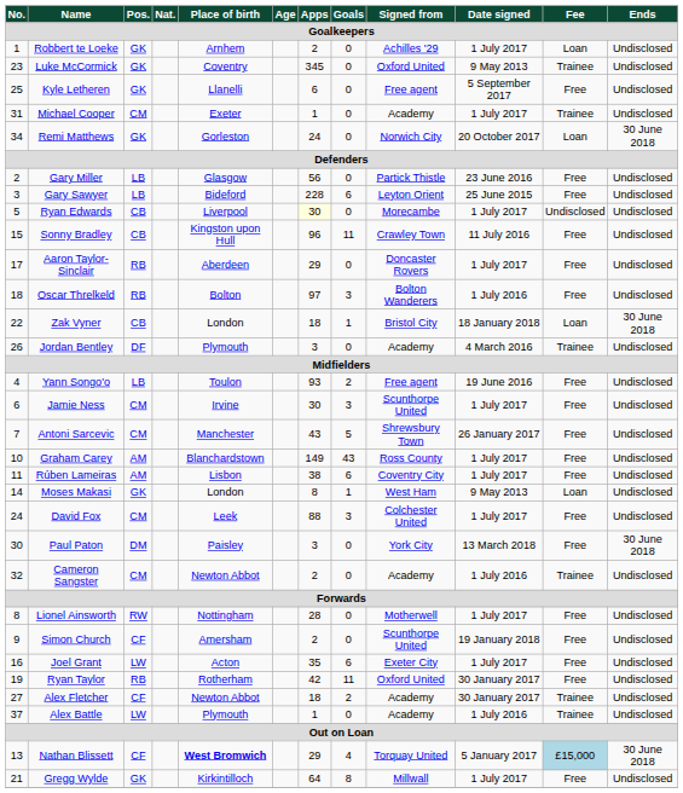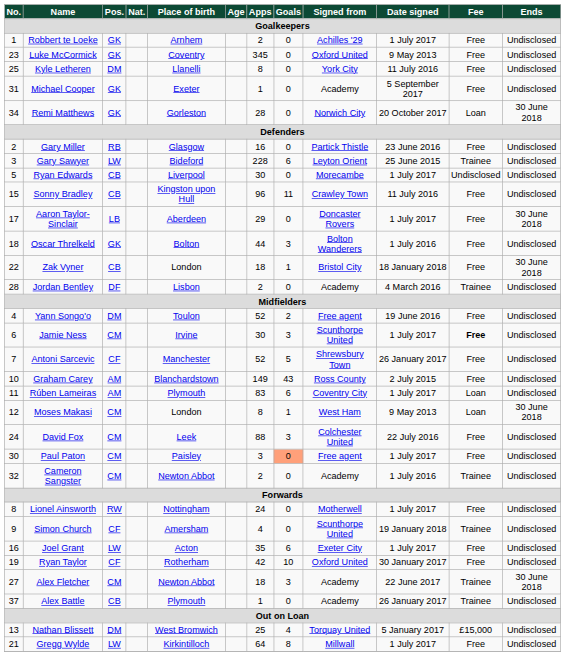Robbert te Loeke | Fee: Loan -> Free
Luke McCormick | Fee: Trainee -> Free
Kyle Letheren | Pos.: GK -> DM
Kyle Letheren | Apps: 6 -> 8
Kyle Letheren | Signed from: Free agent -> York City
Kyle Letheren | Date signed: 5 September 2017 -> 11 July 2016
Michael Cooper | Pos.: CM -> GK
Michael Cooper | Date signed: 1 July 2017 -> 5 September 2017
Michael Cooper | Fee: Trainee -> Free
Remi Matthews | Apps: 24 -> 28
Gary Miller | Pos.: LB -> RB
Gary Miller | Apps: 56 -> 16
Gary Sawyer | Pos.: LB -> LW
Gary Sawyer | Fee: Free -> Trainee
Ryan Edwards | Apps: lightyellow background -> no background
Aaron Taylor-Sinclair | Pos.: RB -> LB
Aaron Taylor-Sinclair | Ends: Undisclosed -> 30 June 2018
Oscar Threlkeld | Pos.: RB -> GK
Oscar Threlkeld | Apps: 97 -> 44
Zak Vyner | Fee: Loan -> Free
Jordan Bentley | No.: 26 -> 28
Jordan Bentley | Place of birth: Plymouth -> Lisbon
Jordan Bentley | Apps: 3 -> 2
Yann Songo'o | Pos.: LB -> DM
Yann Songo'o | Apps: 93 -> 52
Jamie Ness | Fee: normal -> bold
Antoni Sarcevic | Pos.: CM -> CF
Antoni Sarcevic | Apps: 43 -> 52
Graham Carey | Date signed: 1 July 2017 -> 2 July 2015
Rúben Lameiras | Place of birth: Lisbon -> Plymouth
Rúben Lameiras | Apps: 38 -> 83
Rúben Lameiras | Fee: Free -> Loan
Moses Makasi | No.: 14 -> 12
Moses Makasi | Pos.: GK -> CM
Moses Makasi | Ends: Undisclosed -> 30 June 2018
David Fox | Date signed: 1 July 2017 -> 22 July 2016
Paul Paton | Pos.: DM -> CM
Paul Paton | Goals: no background -> lightsalmon background
Paul Paton | Signed from: York City -> Free agent
Paul Paton | Date signed: 13 March 2018 -> 1 July 2017
Paul Paton | Ends: 30 June 2018 -> Undisclosed
Lionel Ainsworth | Apps: 28 -> 24
Simon Church | Apps: 2 -> 4
Simon Church | Fee: Free -> Trainee
Ryan Taylor | Pos.: RB -> CF
Ryan Taylor | Goals: 11 -> 10
Alex Fletcher | Pos.: CF -> CM
Alex Fletcher | Goals: 2 -> 3
Alex Fletcher | Date signed: 30 January 2017 -> 22 June 2017
Alex Fletcher | Ends: Undisclosed -> 30 June 2018
Alex Battle | Pos.: LW -> CB
Alex Battle | Date signed: 1 July 2016 -> 26 January 2017
Nathan Blissett | Pos.: CF -> DM
Nathan Blissett | Place of birth: bold -> normal
Nathan Blissett | Apps: 29 -> 25
Nathan Blissett | Fee: lightblue background -> no background
Nathan Blissett | Ends: 30 June 2018 -> Undisclosed
Gregg Wylde | Pos.: GK -> LW
